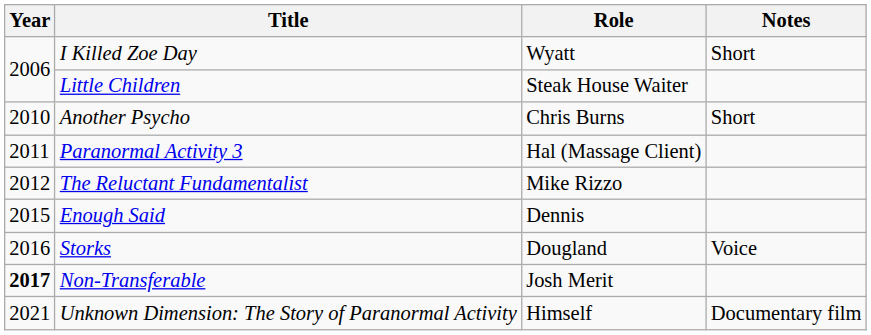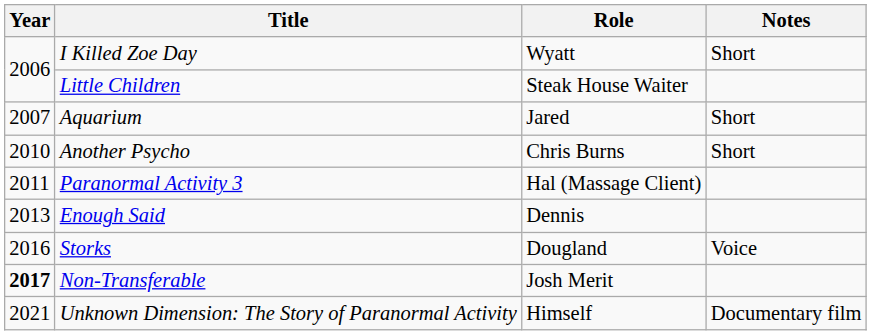+ row: 2007 | Aquarium | Jared | Short
- row: 2012 | The Reluctant Fundamentalist | Mike Rizzo
Enough Said | Year: 2015 -> 2013
